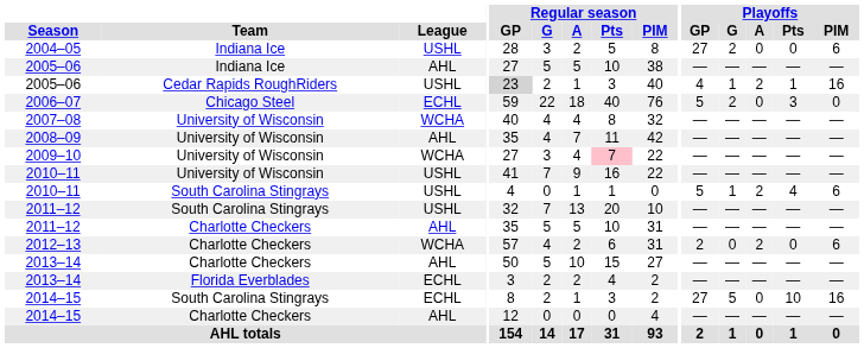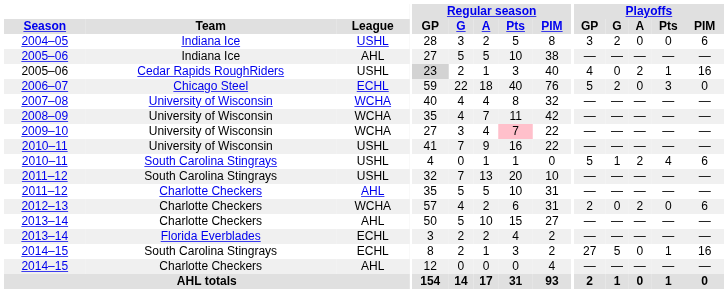2004–05 | Playoffs / GP: 27 -> 3
2005–06 / Cedar Rapids RoughRiders | Playoffs / G: 1 -> 0
2008–09 | League: AHL -> WCHA
2014–15 / South Carolina Stingrays | Playoffs / Pts: 10 -> 1
